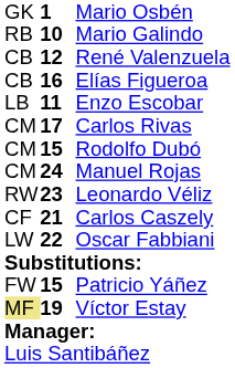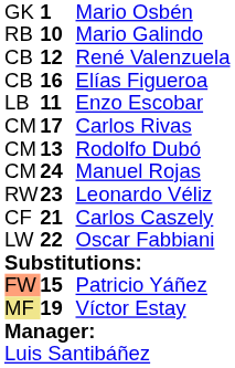Rodolfo Dubó | column 2: 15 -> 13
Patricio Yáñez | column 1: no background -> lightsalmon background
